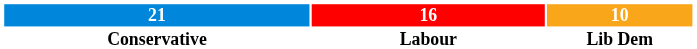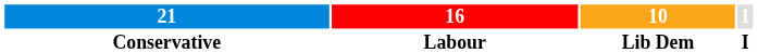+ column: 1 | I
